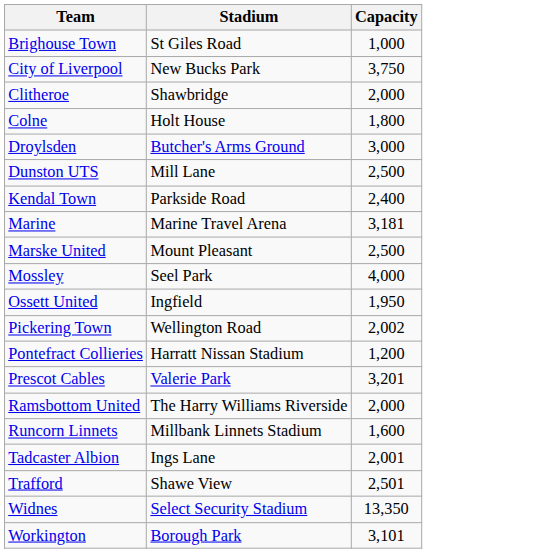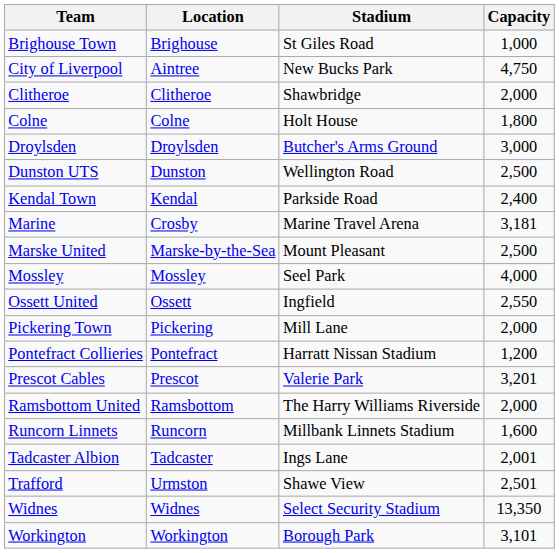+ column: Location | Brighouse | Aintree | Clitheroe | Colne | Droylsden | Dunston | Kendal | Crosby | Marske-by-the-Sea | Mossley | Ossett | Pickering | Pontefract | Prescot | Ramsbottom | Runcorn | Tadcaster | Urmston | Widnes | Workington
City of Liverpool | Capacity: 3,750 -> 4,750
Dunston UTS | Stadium: Mill Lane -> Wellington Road
Ossett United | Capacity: 1,950 -> 2,550
Pickering Town | Stadium: Wellington Road -> Mill Lane
Pickering Town | Capacity: 2,002 -> 2,000
